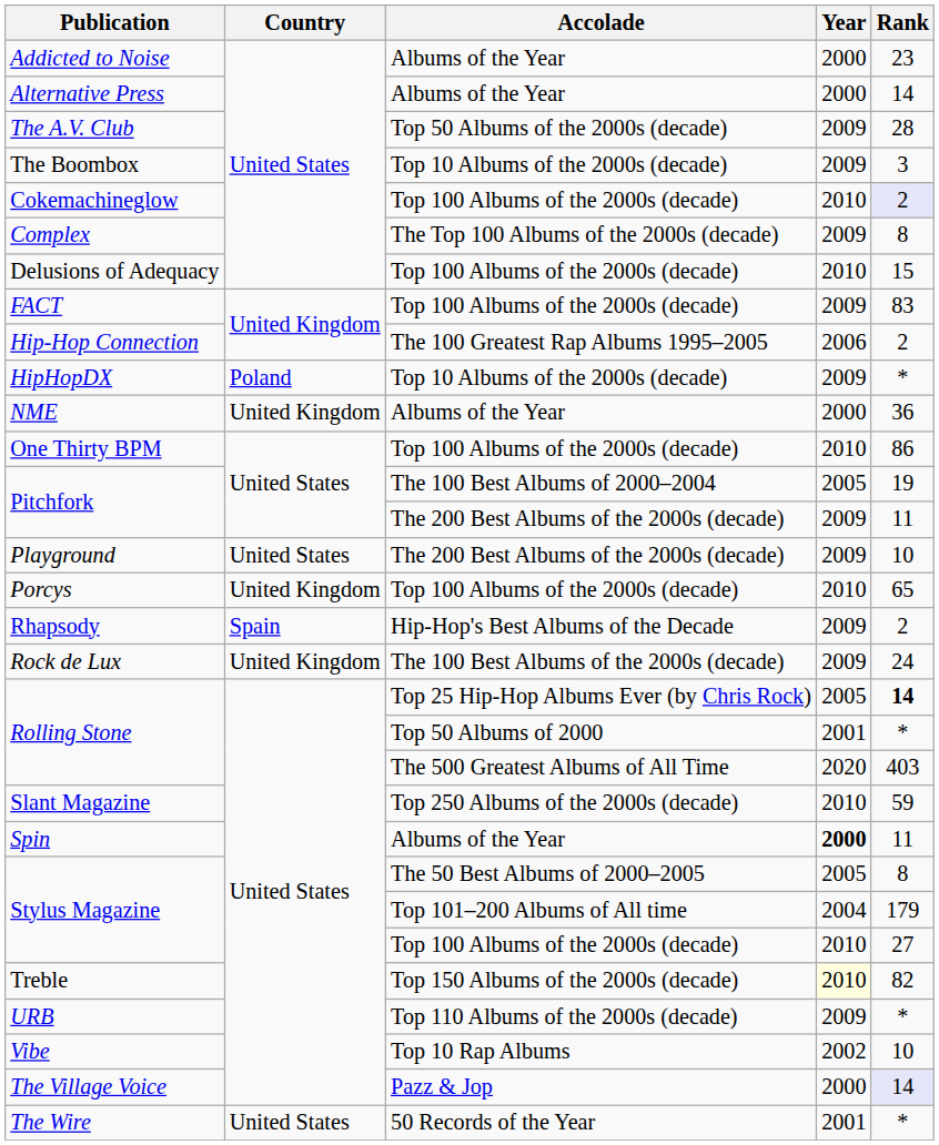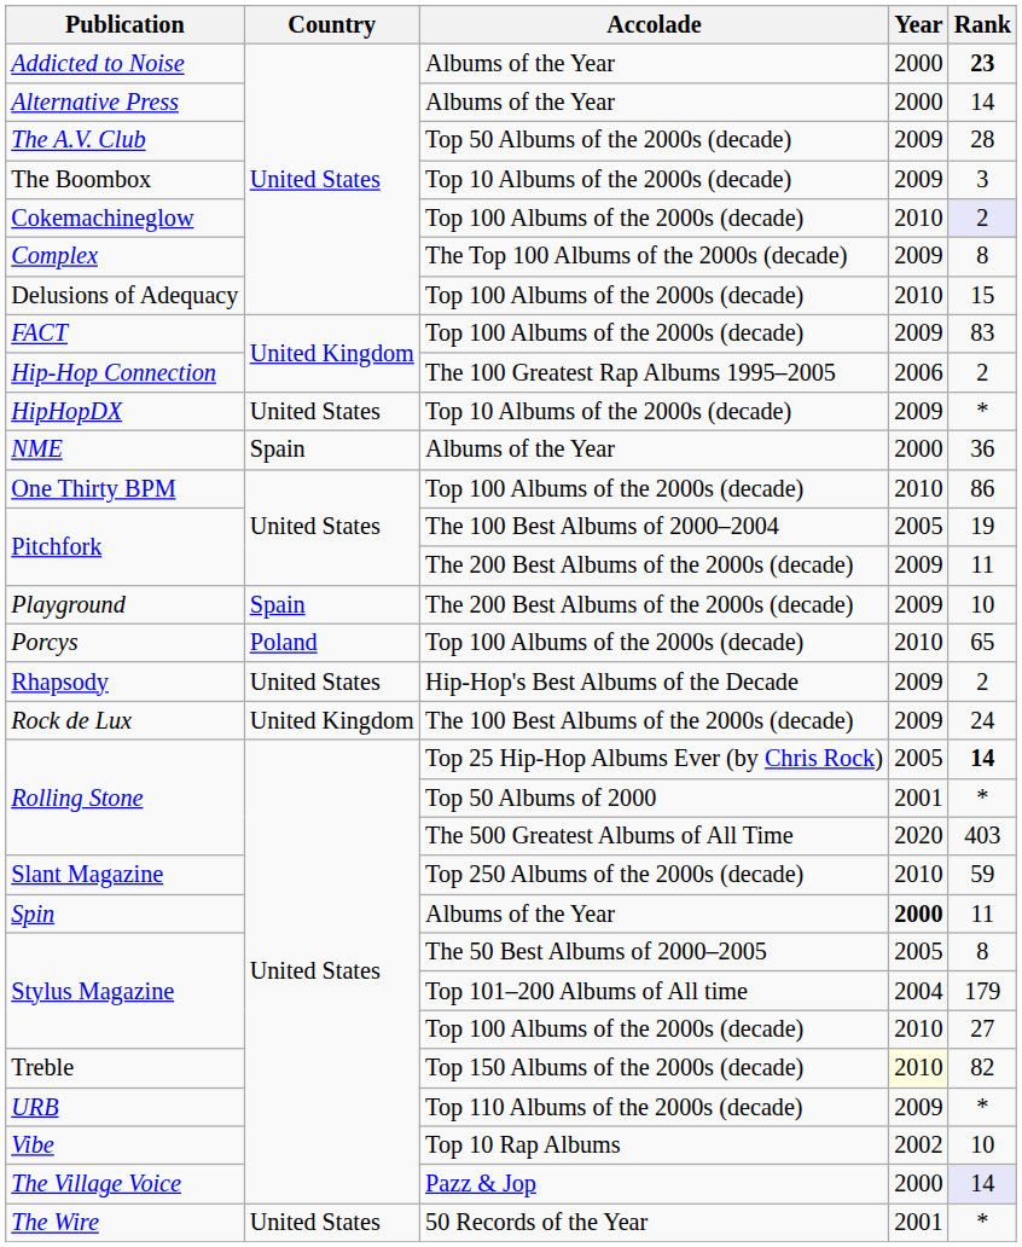Addicted to Noise | Rank: normal -> bold
HipHopDX | Country: Poland -> United States
NME | Country: United Kingdom -> Spain
Playground | Country: United States -> Spain
Porcys | Country: United Kingdom -> Poland
Rhapsody | Country: Spain -> United States
